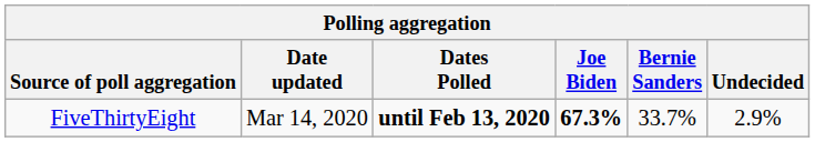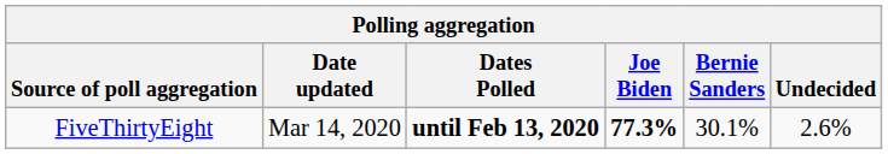FiveThirtyEight | Joe Biden: 67.3% -> 77.3%
FiveThirtyEight | Bernie Sanders: 33.7% -> 30.1%
FiveThirtyEight | Undecided: 2.9% -> 2.6%
